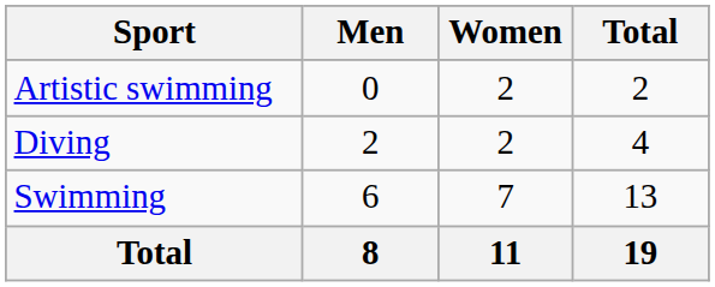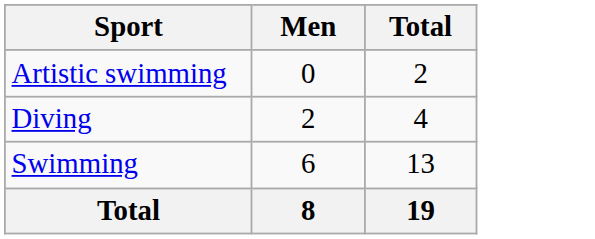- column: Women | 2 | 2 | 7 | 11
